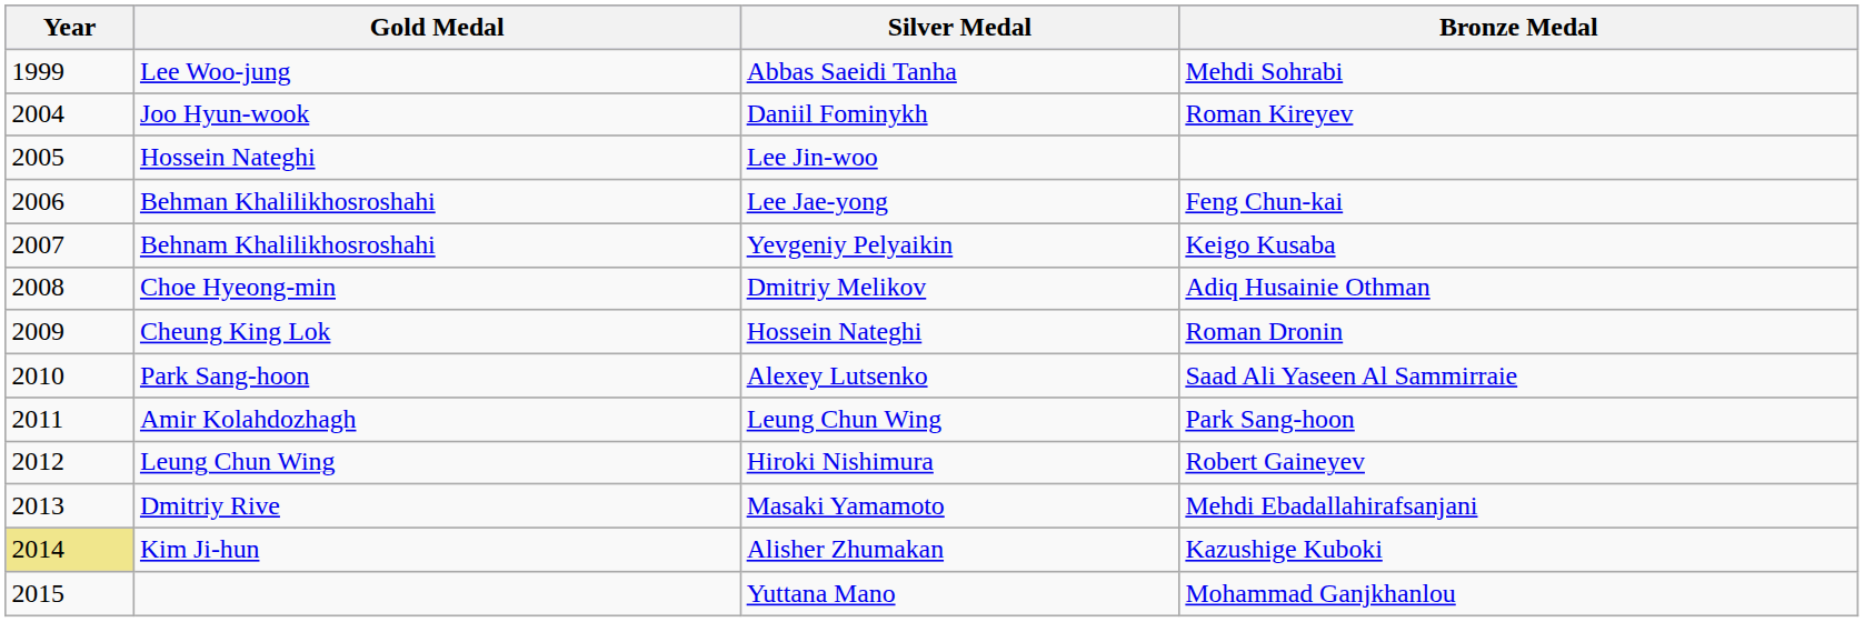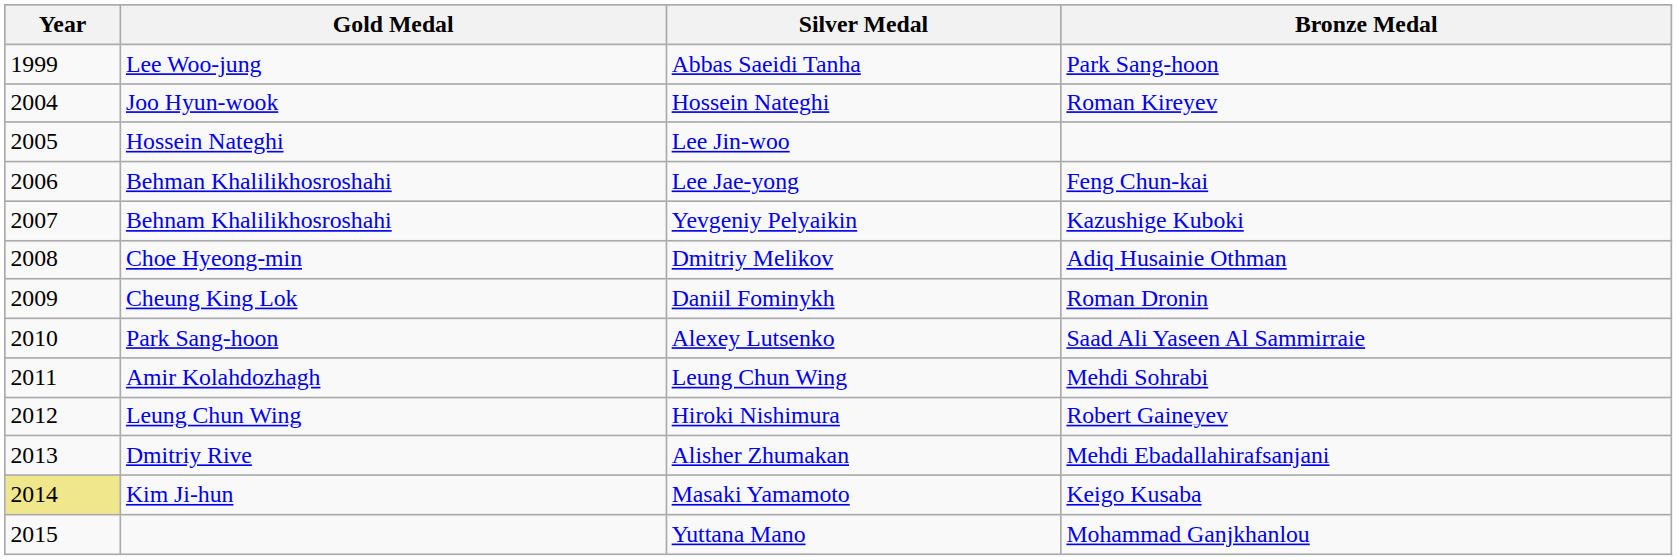Lee Woo-jung | Bronze Medal: Mehdi Sohrabi -> Park Sang-hoon
Joo Hyun-wook | Silver Medal: Daniil Fominykh -> Hossein Nateghi
Behnam Khalilikhosroshahi | Bronze Medal: Keigo Kusaba -> Kazushige Kuboki
Cheung King Lok | Silver Medal: Hossein Nateghi -> Daniil Fominykh
Amir Kolahdozhagh | Bronze Medal: Park Sang-hoon -> Mehdi Sohrabi
Dmitriy Rive | Silver Medal: Masaki Yamamoto -> Alisher Zhumakan
Kim Ji-hun | Silver Medal: Alisher Zhumakan -> Masaki Yamamoto
Kim Ji-hun | Bronze Medal: Kazushige Kuboki -> Keigo Kusaba
